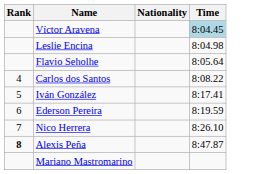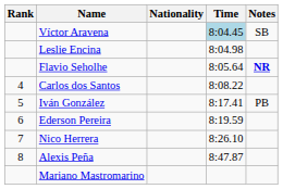+ column: Notes | SB | NR | PB
Alexis Peña | Rank: bold -> normal
